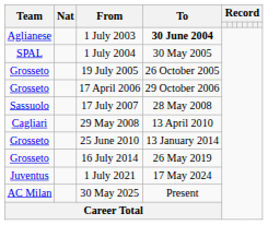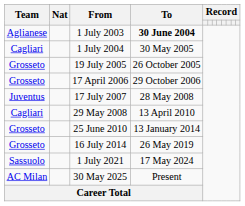1 July 2004 | Team: SPAL -> Cagliari
17 July 2007 | Team: Sassuolo -> Juventus
1 July 2021 | Team: Juventus -> Sassuolo
